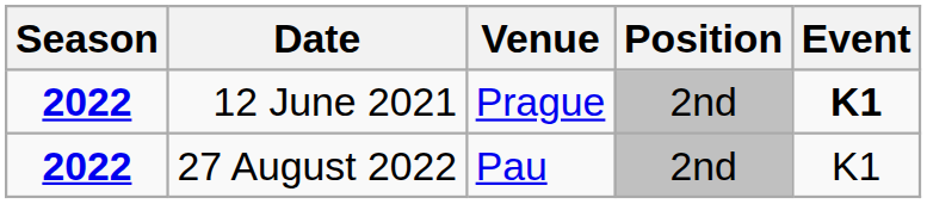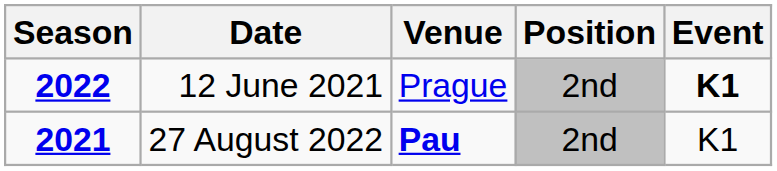27 August 2022 | Season: 2022 -> 2021
27 August 2022 | Venue: normal -> bold
